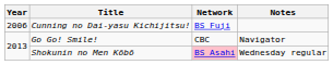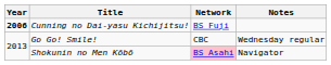Cunning no Dai-yasu Kichijitsu! | Year: normal -> bold
Go Go! Smile! | Notes: Navigator -> Wednesday regular
Shokunin no Men Kōbō | Notes: Wednesday regular -> Navigator
